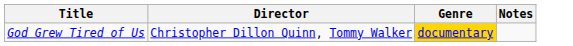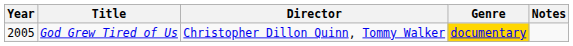+ column: Year | 2005
